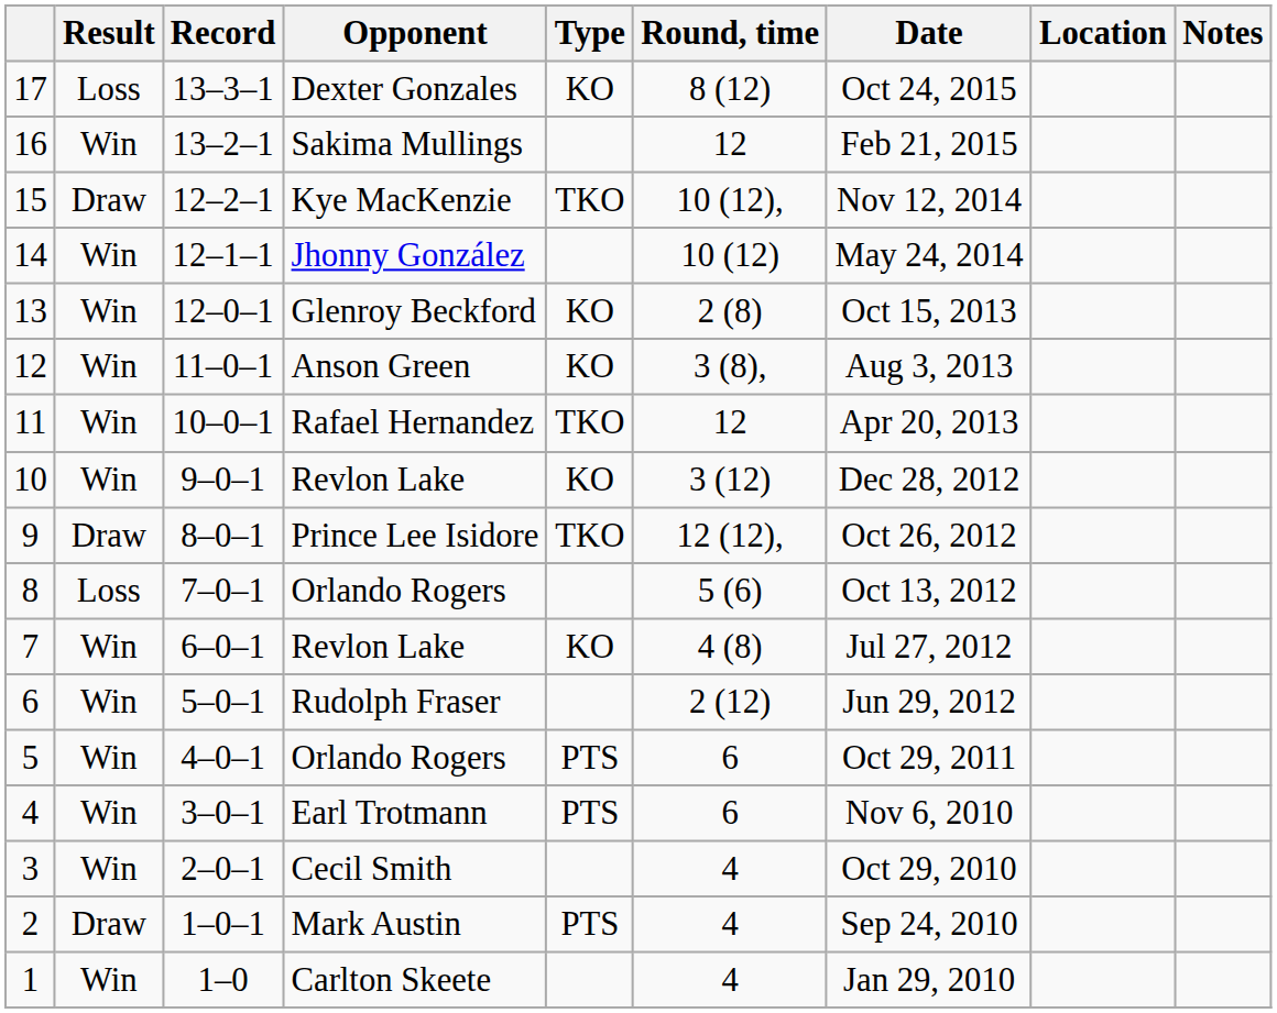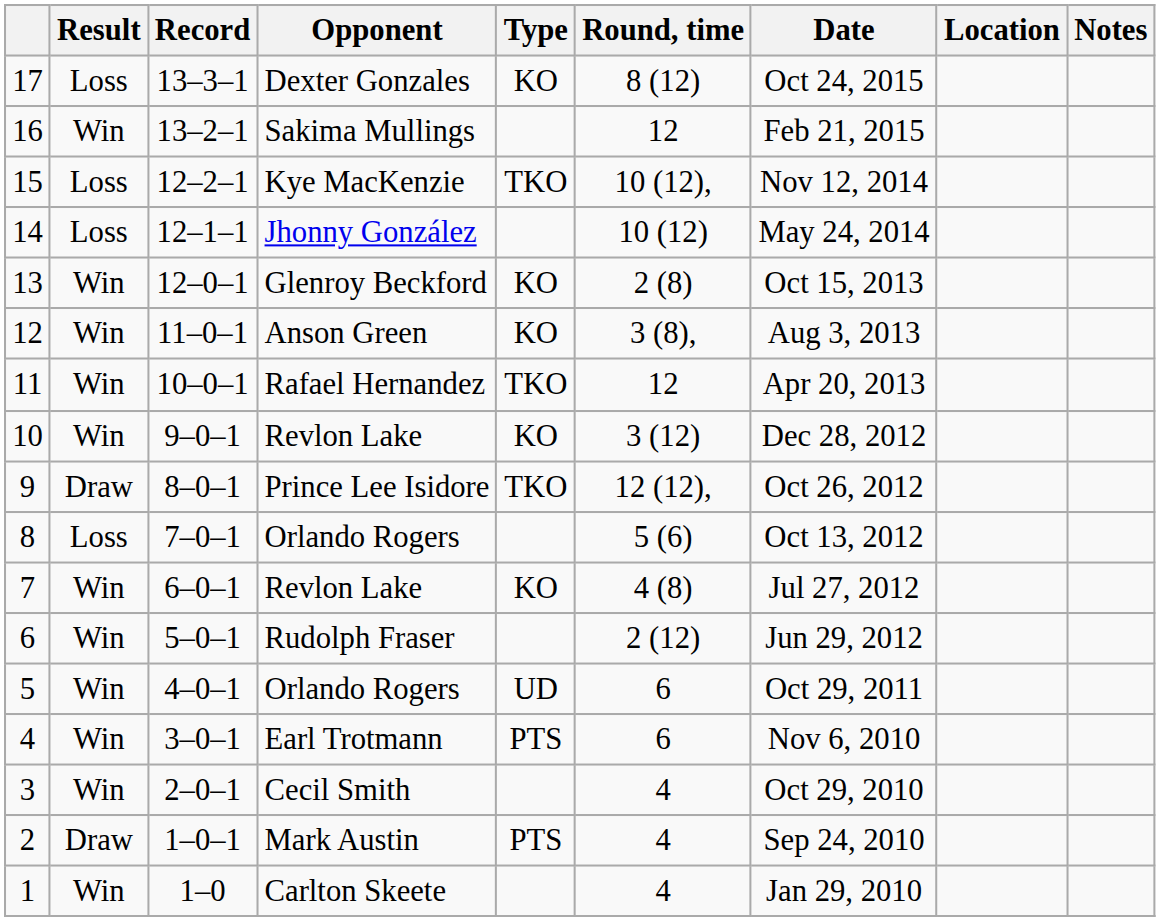15 | Result: Draw -> Loss
14 | Result: Win -> Loss
5 | Type: PTS -> UD
